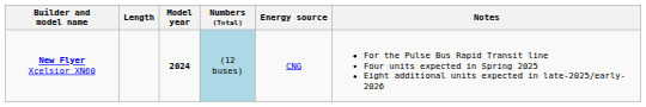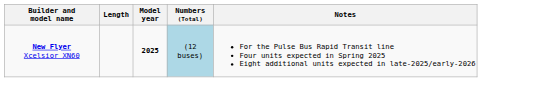- column: Energy source | CNG
New Flyer Xcelsior XN60 | Model year: 2024 -> 2025
